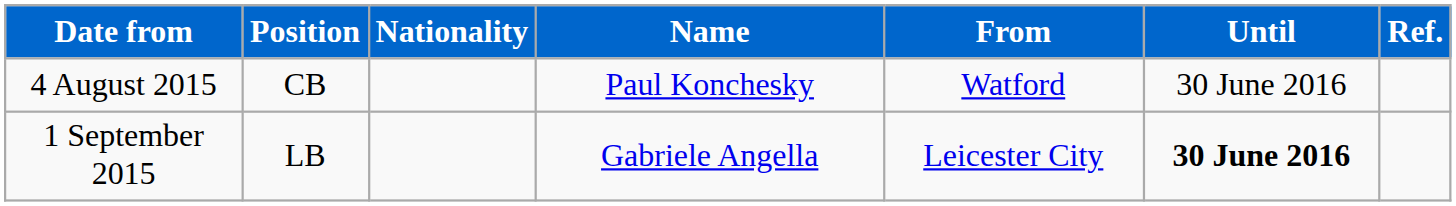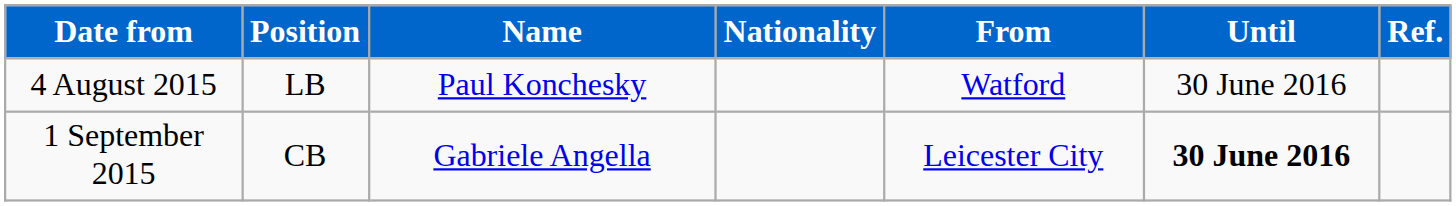columns swapped: Nationality <-> Name
4 August 2015 | Position: CB -> LB
1 September 2015 | Position: LB -> CB
